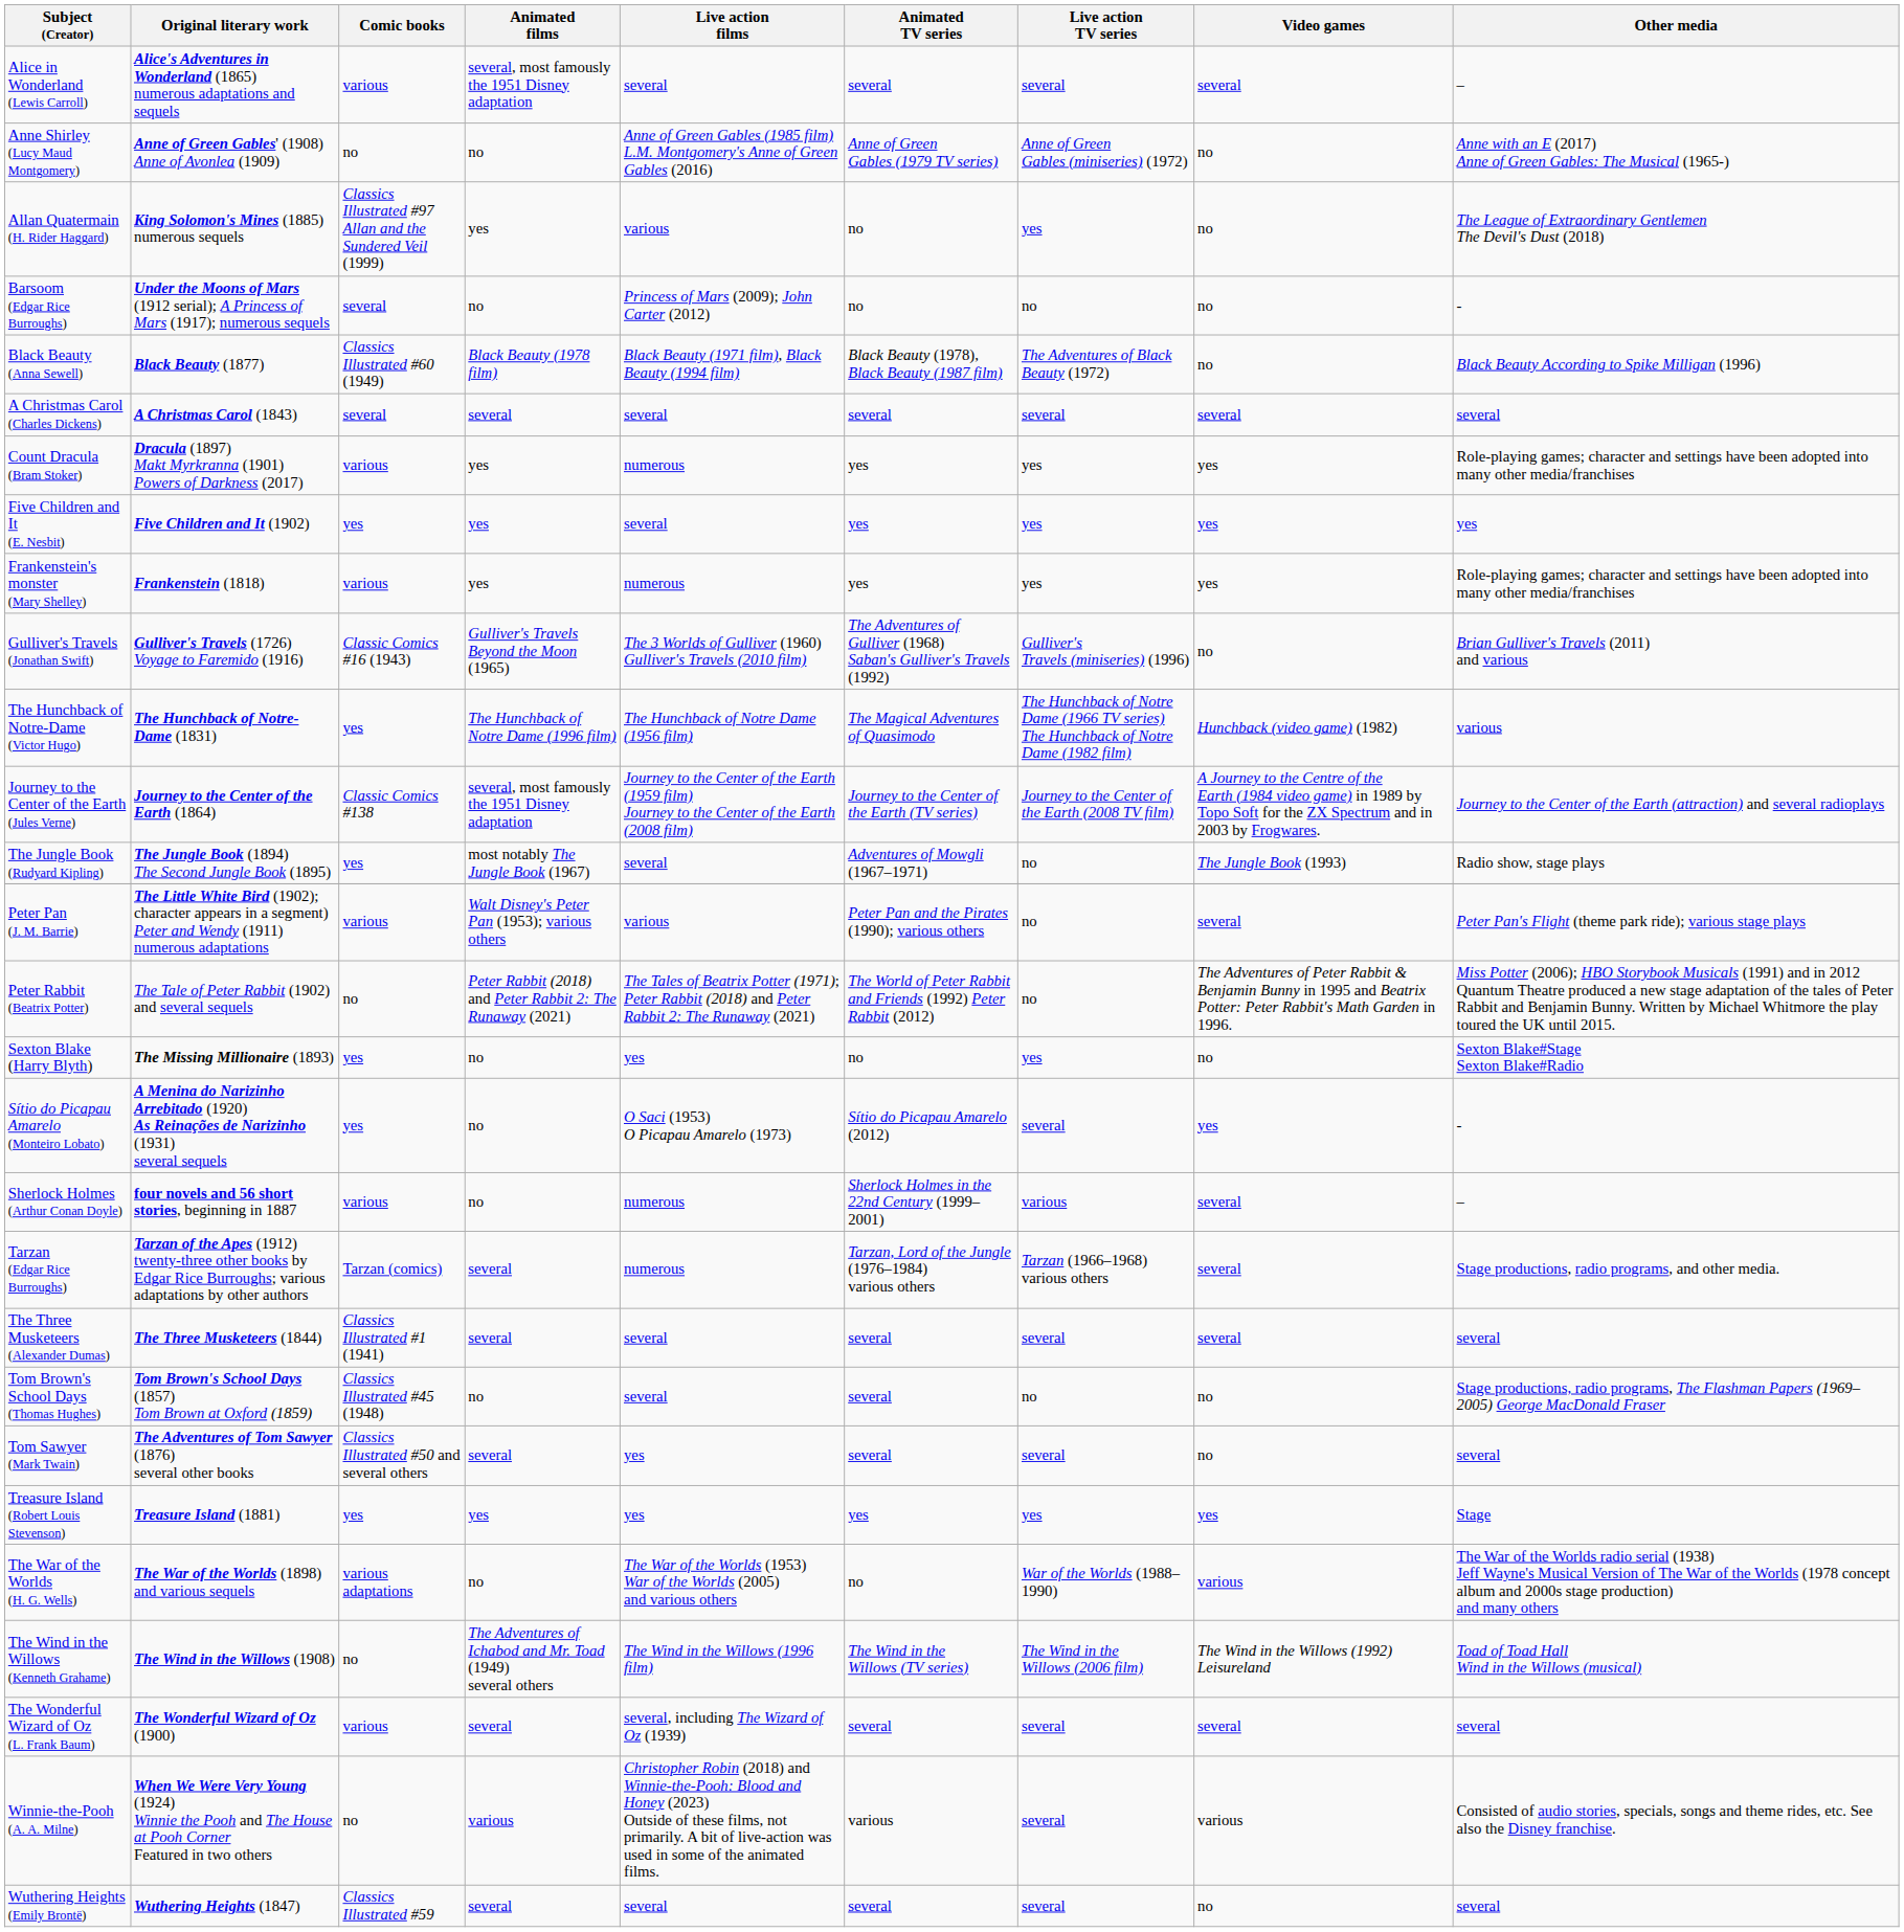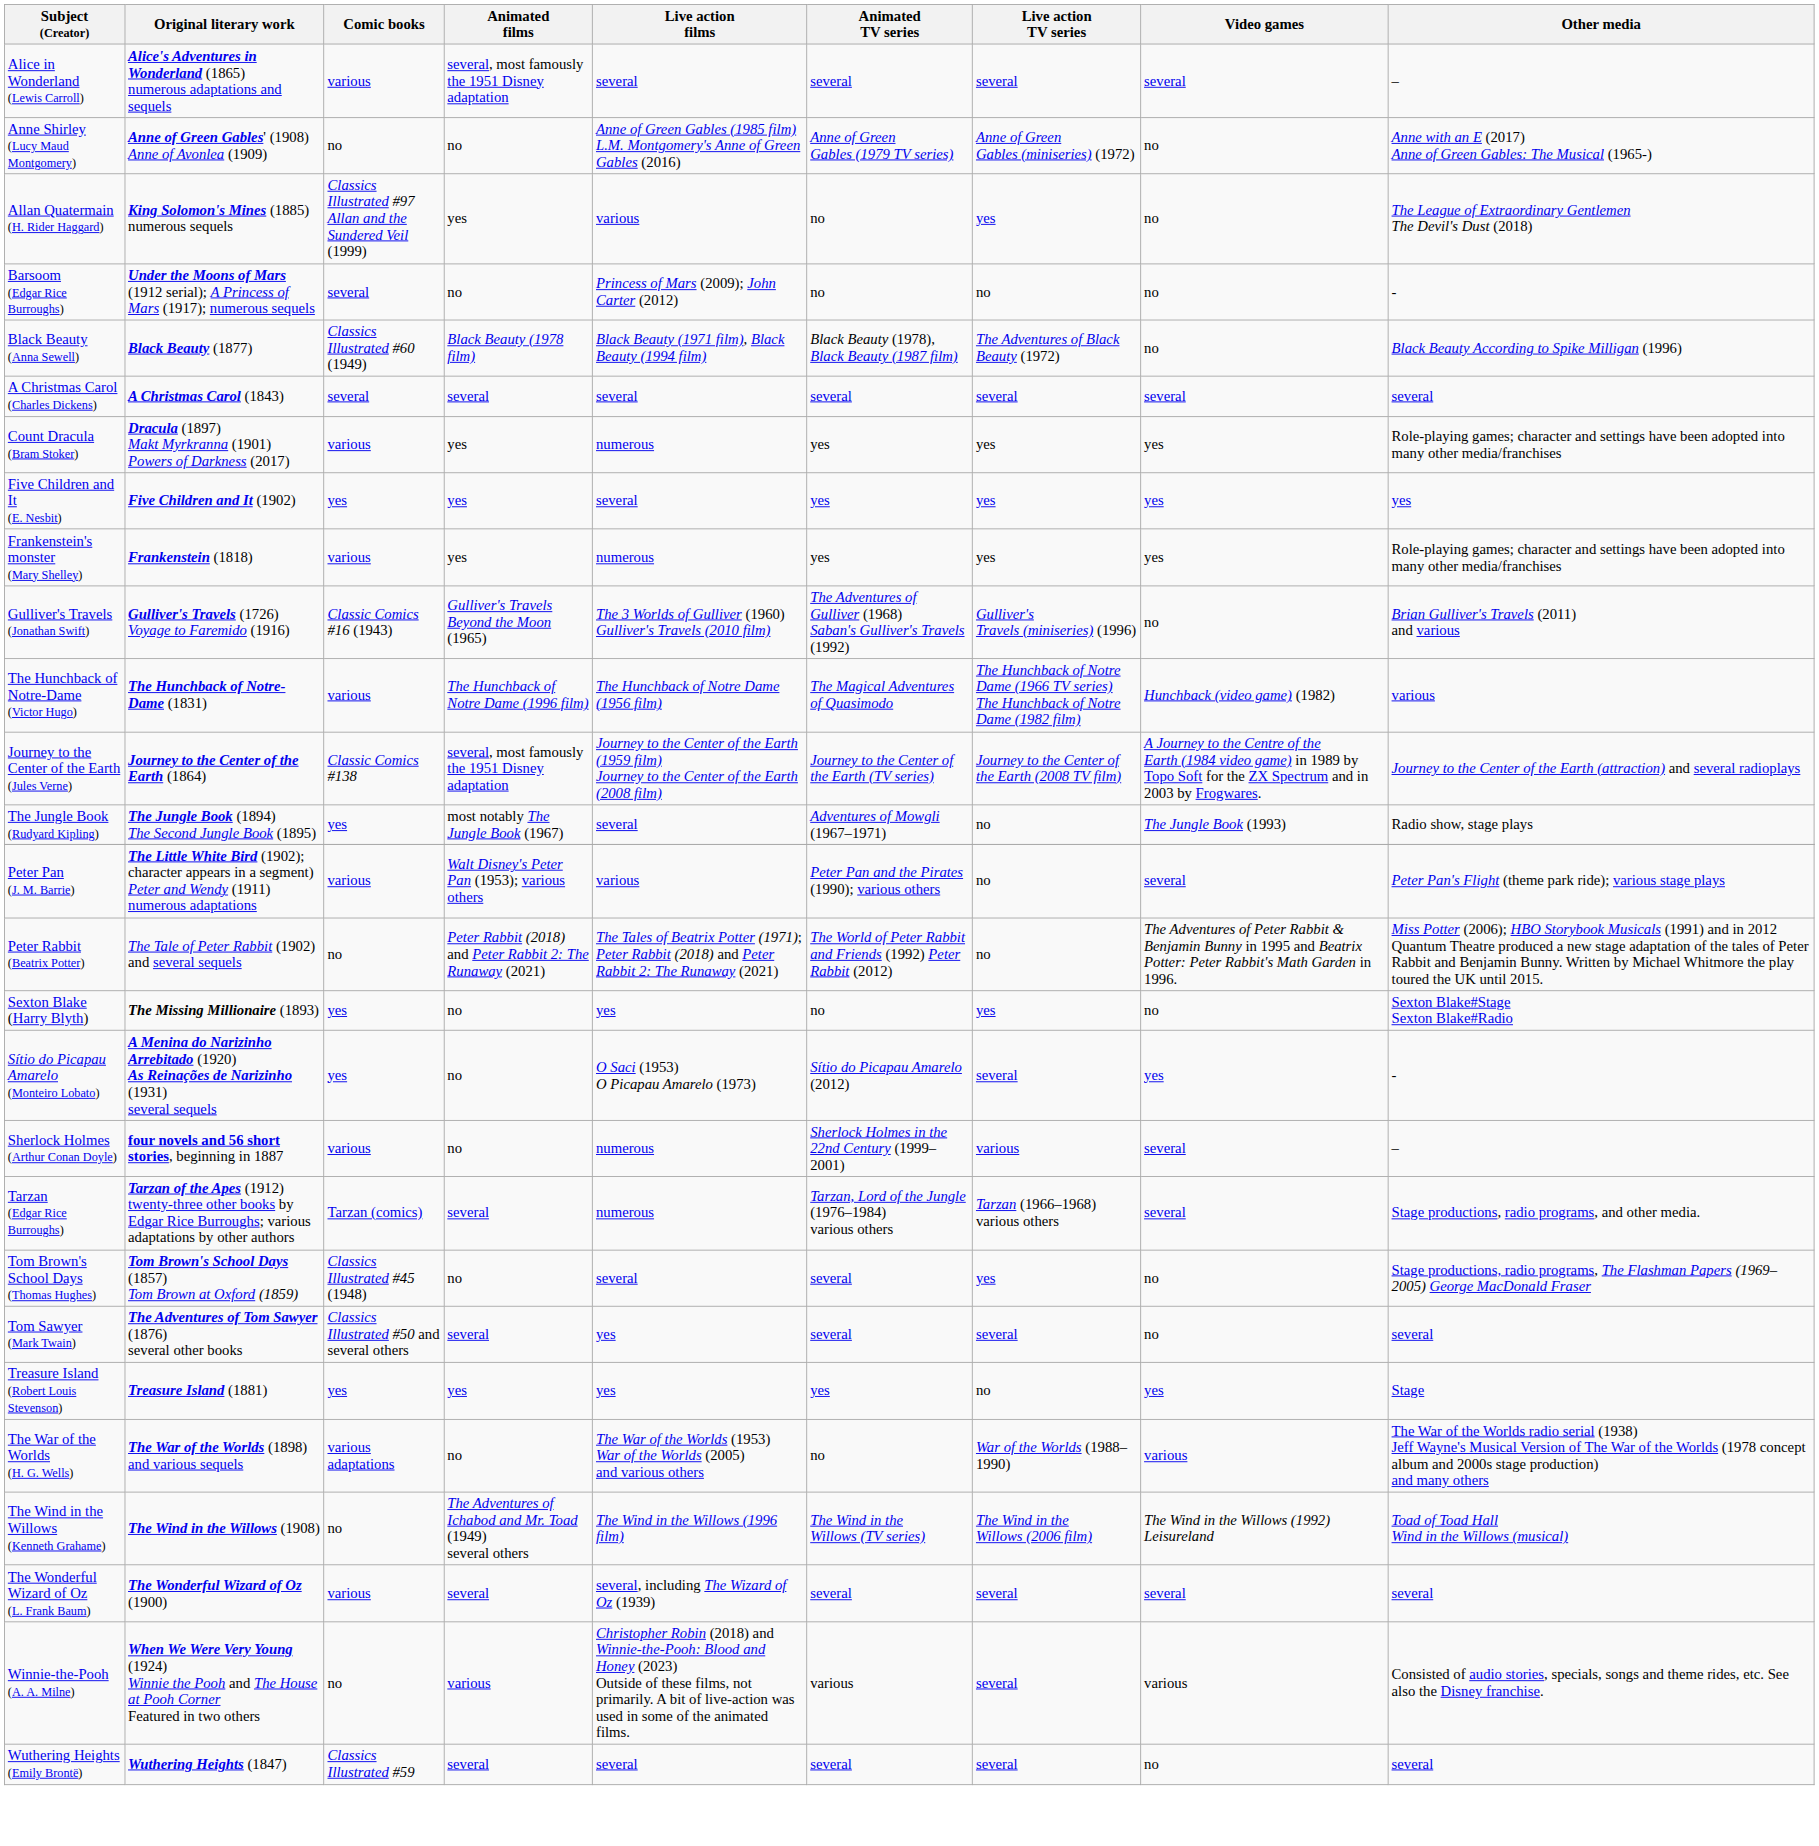The Hunchback of Notre-Dame (Victor Hugo) | Comic books: yes -> various
- row: The Three Musketeers (Alexander Dumas) | The Three Musketeers (1844) | Classics Illustrated #1 (1941) | several | several | several | several | several | several
Tom Brown's School Days (Thomas Hughes) | Live action TV series: no -> yes
Treasure Island (Robert Louis Stevenson) | Live action TV series: yes -> no
